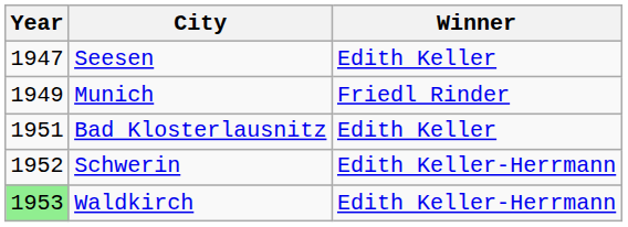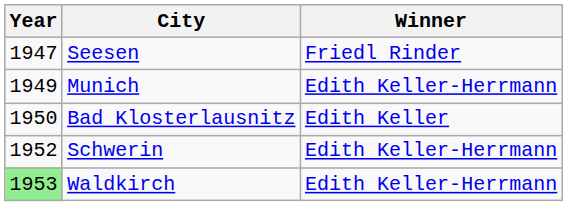Seesen | Winner: Edith Keller -> Friedl Rinder
Munich | Winner: Friedl Rinder -> Edith Keller-Herrmann
Bad Klosterlausnitz | Year: 1951 -> 1950
